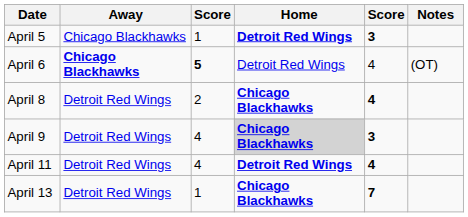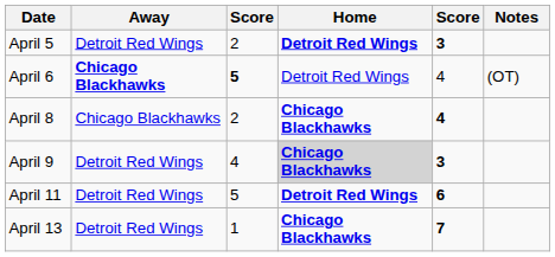April 5 | Away: Chicago Blackhawks -> Detroit Red Wings
April 5 | column 3: 1 -> 2
April 8 | Away: Detroit Red Wings -> Chicago Blackhawks
April 11 | column 3: 4 -> 5
April 11 | column 5: 4 -> 6
